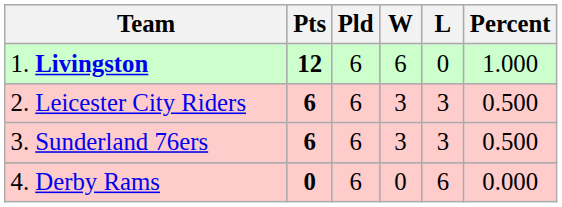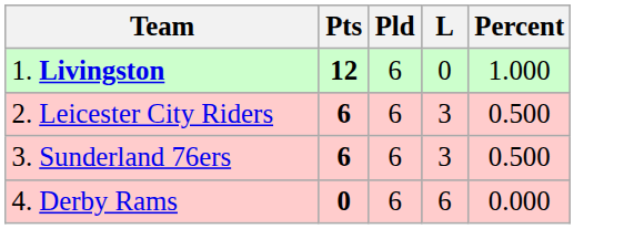- column: W | 6 | 3 | 3 | 0
